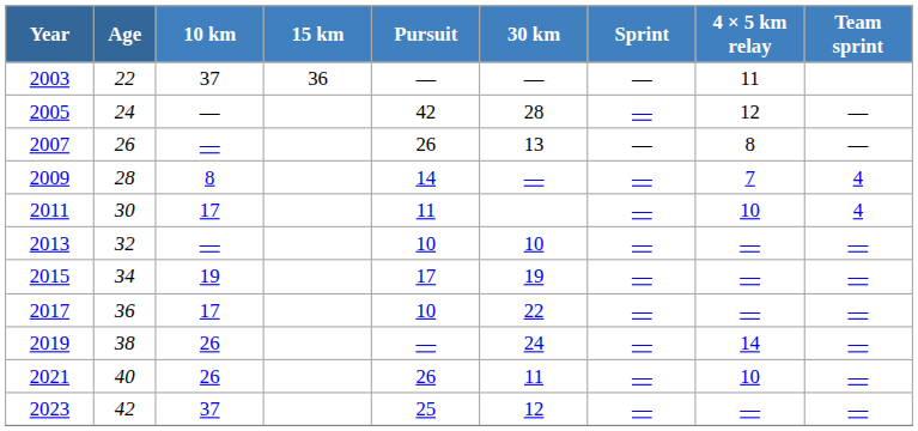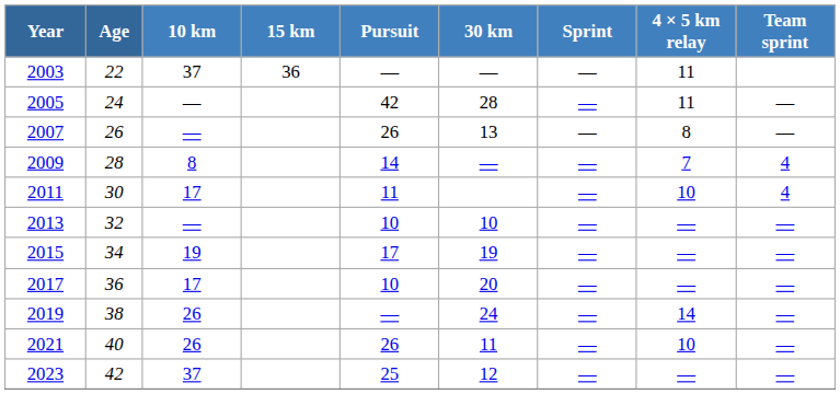2005 | 4 × 5 km relay: 12 -> 11
2017 | 30 km: 22 -> 20
